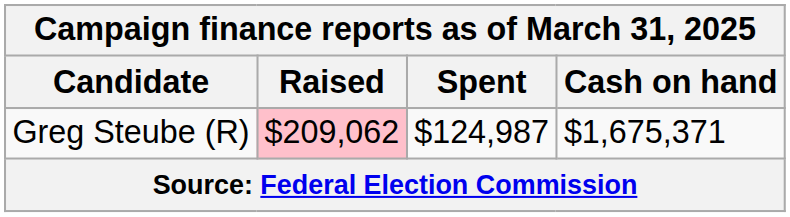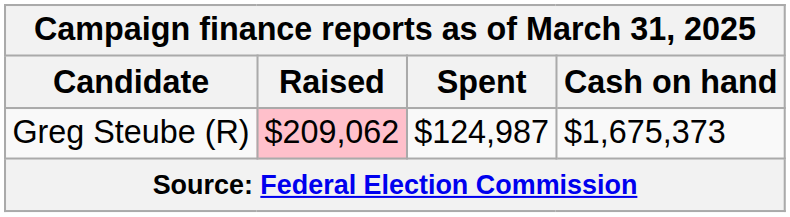Greg Steube (R) | Cash on hand: $1,675,371 -> $1,675,373
